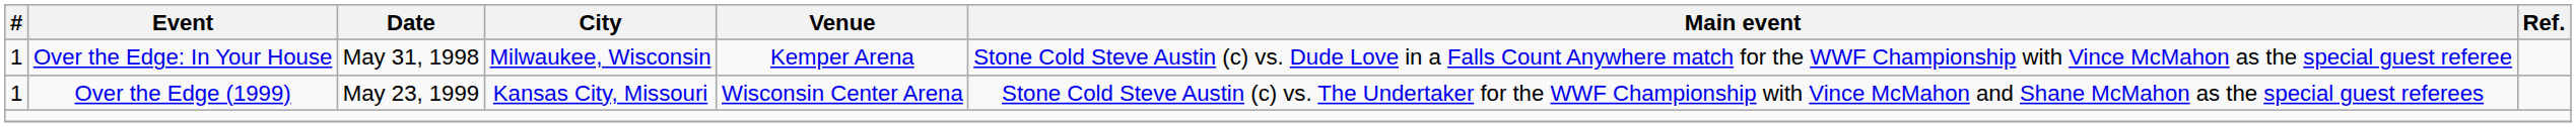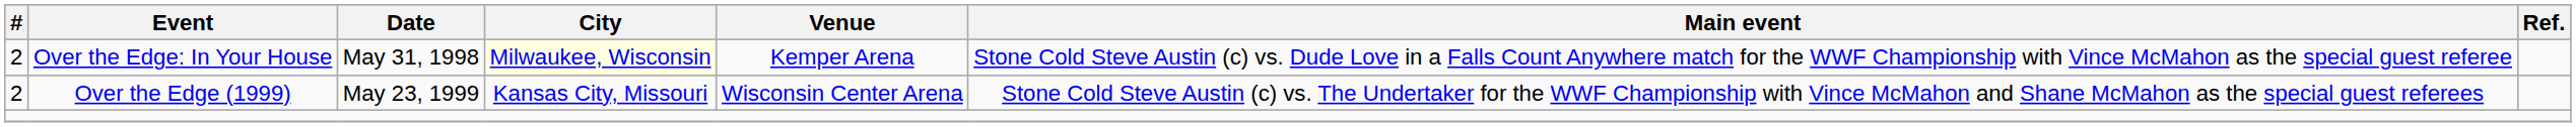Over the Edge: In Your House | #: 1 -> 2
Over the Edge: In Your House | City: no background -> lightyellow background
Over the Edge (1999) | #: 1 -> 2
